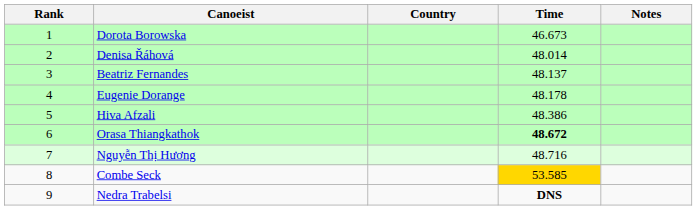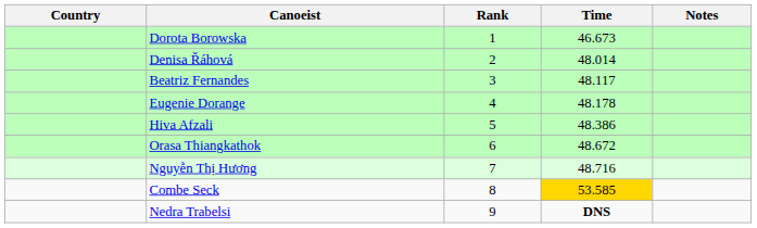columns swapped: Rank <-> Country
Beatriz Fernandes | Time: 48.137 -> 48.117
Orasa Thiangkathok | Time: bold -> normal
